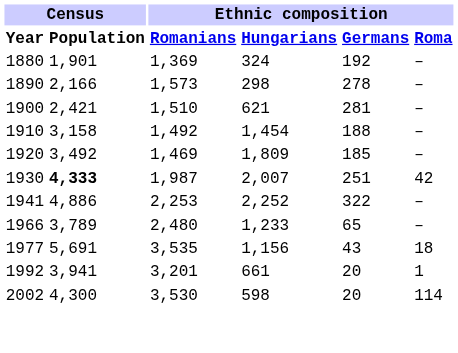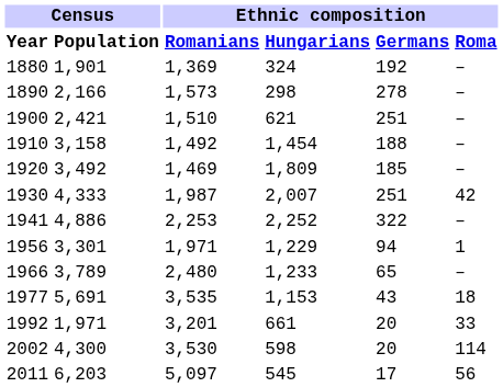1900 | Ethnic composition / Germans: 281 -> 251
1930 | Census / Population: bold -> normal
+ row: 1956 | 3,301 | 1,971 | 1,229 | 94 | 1
1977 | Ethnic composition / Hungarians: 1,156 -> 1,153
1992 | Census / Population: 3,941 -> 1,971
1992 | Ethnic composition / Roma: 1 -> 33
+ row: 2011 | 6,203 | 5,097 | 545 | 17 | 56
